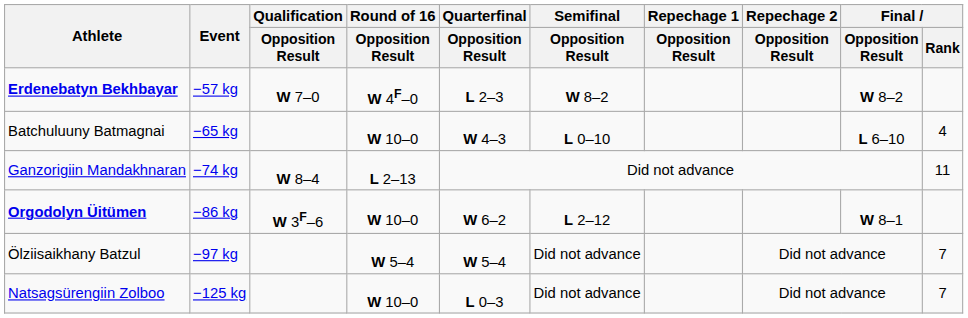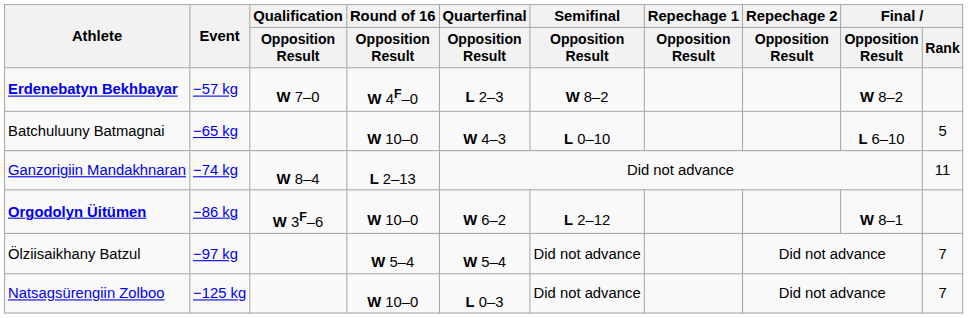Batchuluuny Batmagnai | Final / Rank: 4 -> 5
